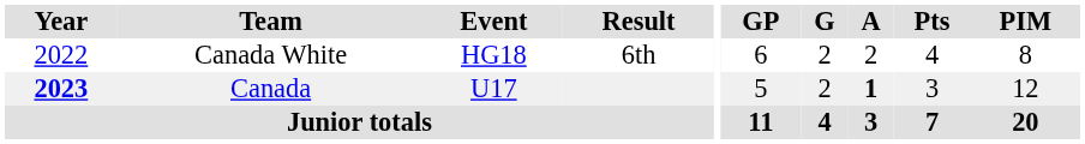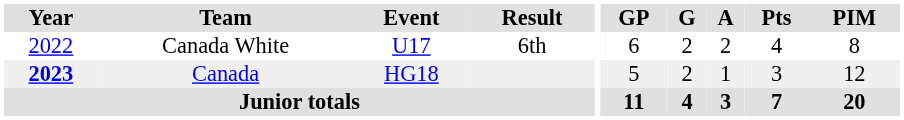Canada White | Event: HG18 -> U17
Canada | Event: U17 -> HG18
Canada | A: bold -> normal
